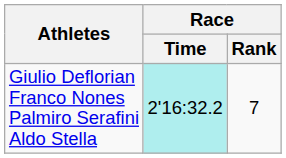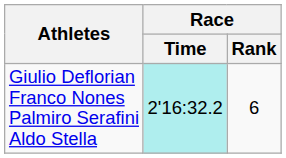Giulio Deflorian Franco Nones Palmiro Serafini Aldo Stella | Race / Rank: 7 -> 6
